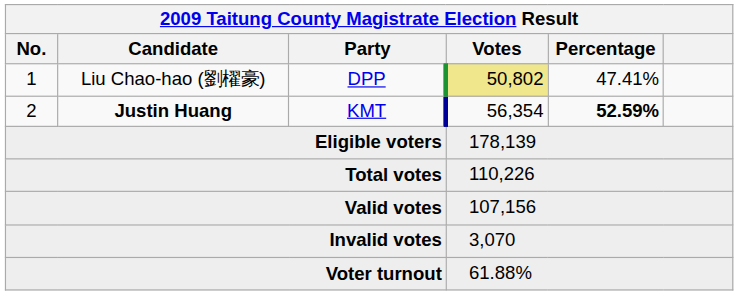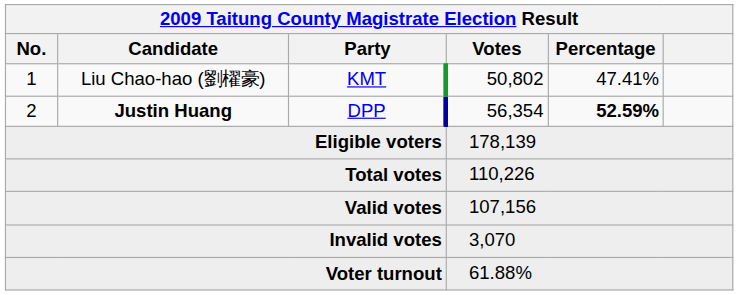1 | Party: DPP -> KMT
1 | Votes: khaki background -> no background
2 | Party: KMT -> DPP
